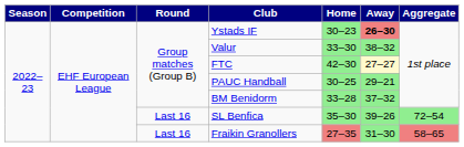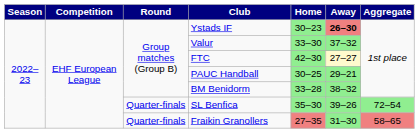Valur | Away: 38–32 -> 37–32
BM Benidorm | Away: 37–32 -> 38–32
SL Benfica | Round: Last 16 -> Quarter-finals
Fraikin Granollers | Round: Last 16 -> Quarter-finals
